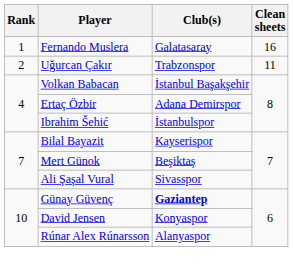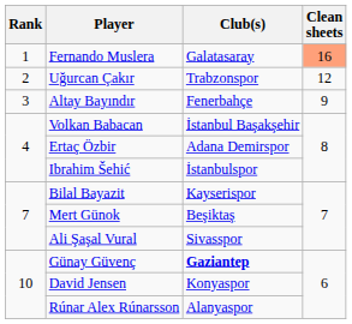Fernando Muslera | Clean sheets: no background -> lightsalmon background
Uğurcan Çakır | Clean sheets: 11 -> 12
+ row: 3 | Altay Bayındır | Fenerbahçe | 9
